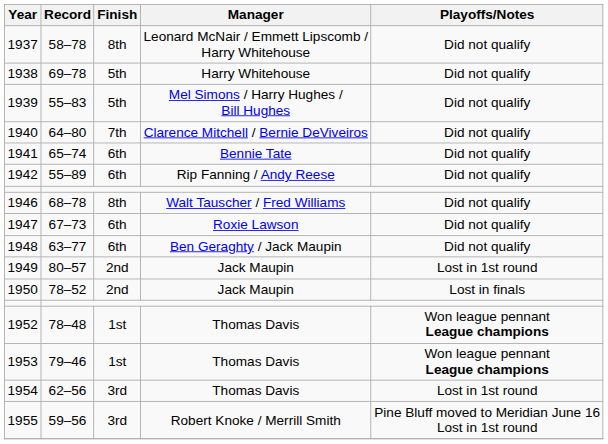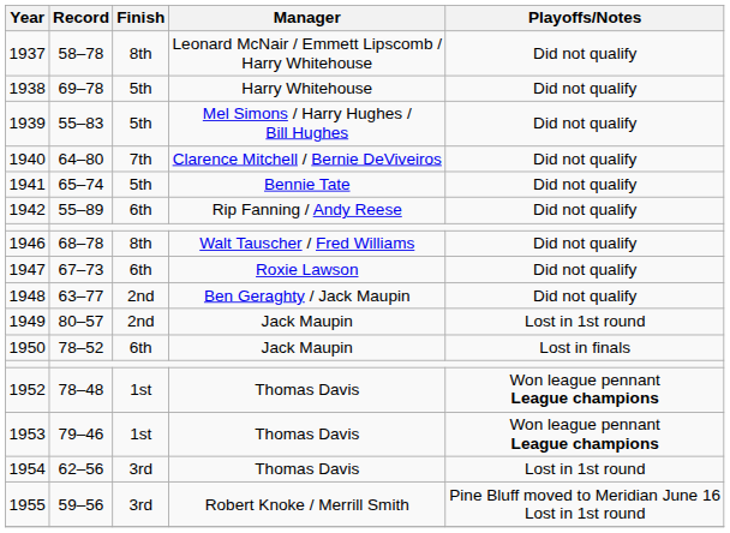1941 | Finish: 6th -> 5th
1948 | Finish: 6th -> 2nd
1950 | Finish: 2nd -> 6th
